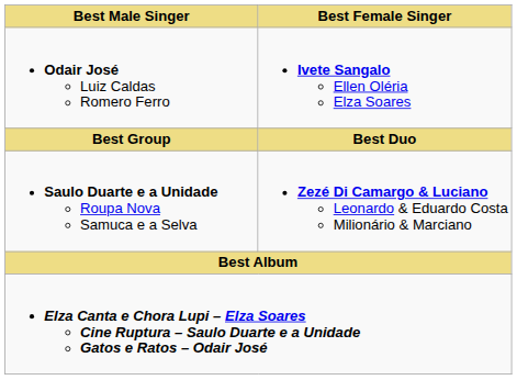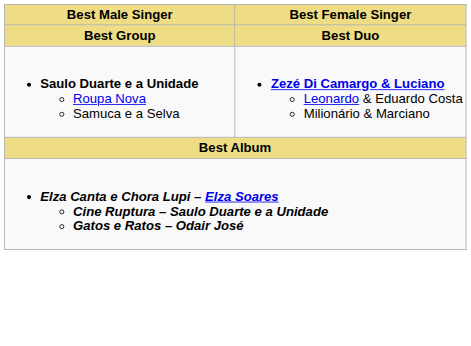- row: Odair José Luiz Caldas Romero Ferro | Ivete Sangalo Ellen Oléria Elza Soares
